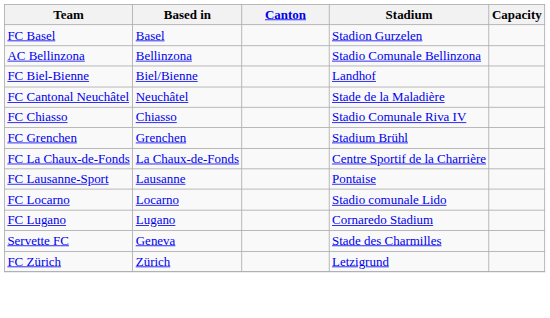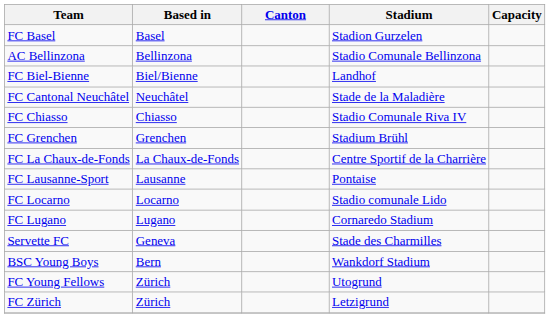+ row: BSC Young Boys | Bern | Wankdorf Stadium
+ row: FC Young Fellows | Zürich | Utogrund
